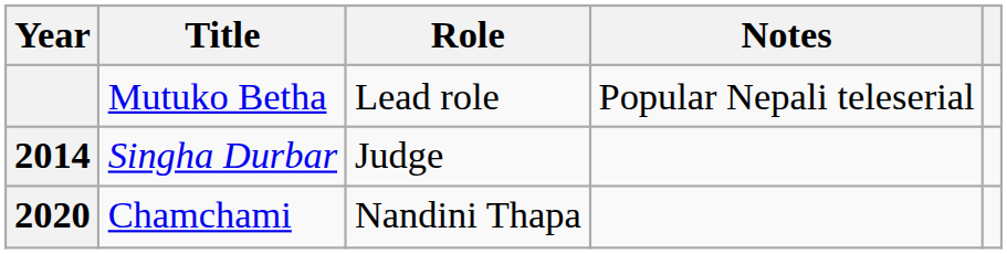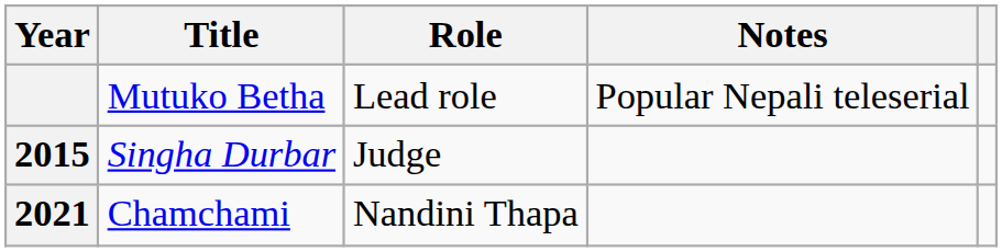Singha Durbar | Year: 2014 -> 2015
Chamchami | Year: 2020 -> 2021
